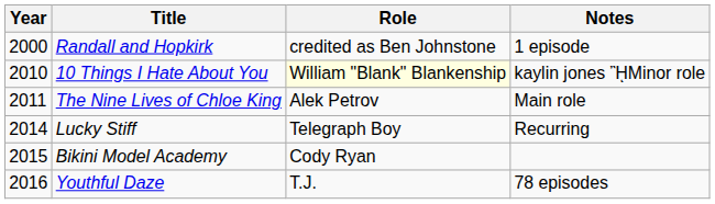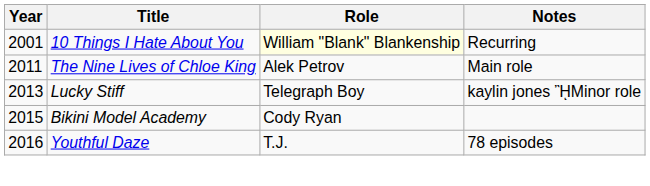- row: 2000 | Randall and Hopkirk | credited as Ben Johnstone | 1 episode
10 Things I Hate About You | Year: 2010 -> 2001
10 Things I Hate About You | Notes: kaylin jones ᾚMinor role -> Recurring
Lucky Stiff | Year: 2014 -> 2013
Lucky Stiff | Notes: Recurring -> kaylin jones ᾚMinor role
